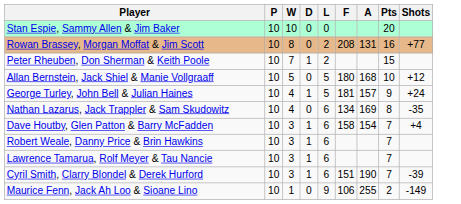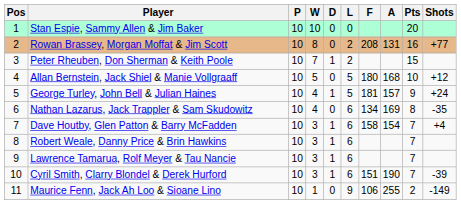+ column: Pos | 1 | 2 | 3 | 4 | 5 | 6 | 7 | 8 | 9 | 10 | 11
